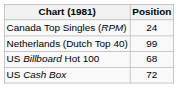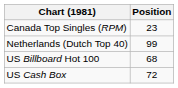Canada Top Singles (RPM) | Position: 24 -> 23
